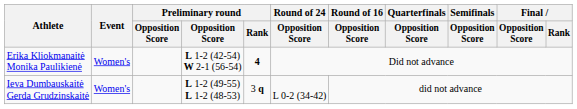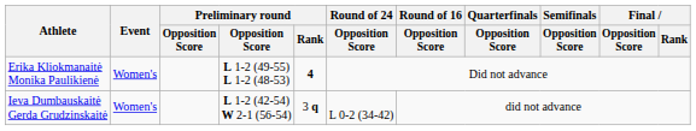Erika Kliokmanaitė Monika Paulikienė | column 4: L 1-2 (42-54) W 2-1 (56-54) -> L 1-2 (49-55) L 1-2 (48-53)
Ieva Dumbauskaitė Gerda Grudzinskaitė | column 4: L 1-2 (49-55) L 1-2 (48-53) -> L 1-2 (42-54) W 2-1 (56-54)
